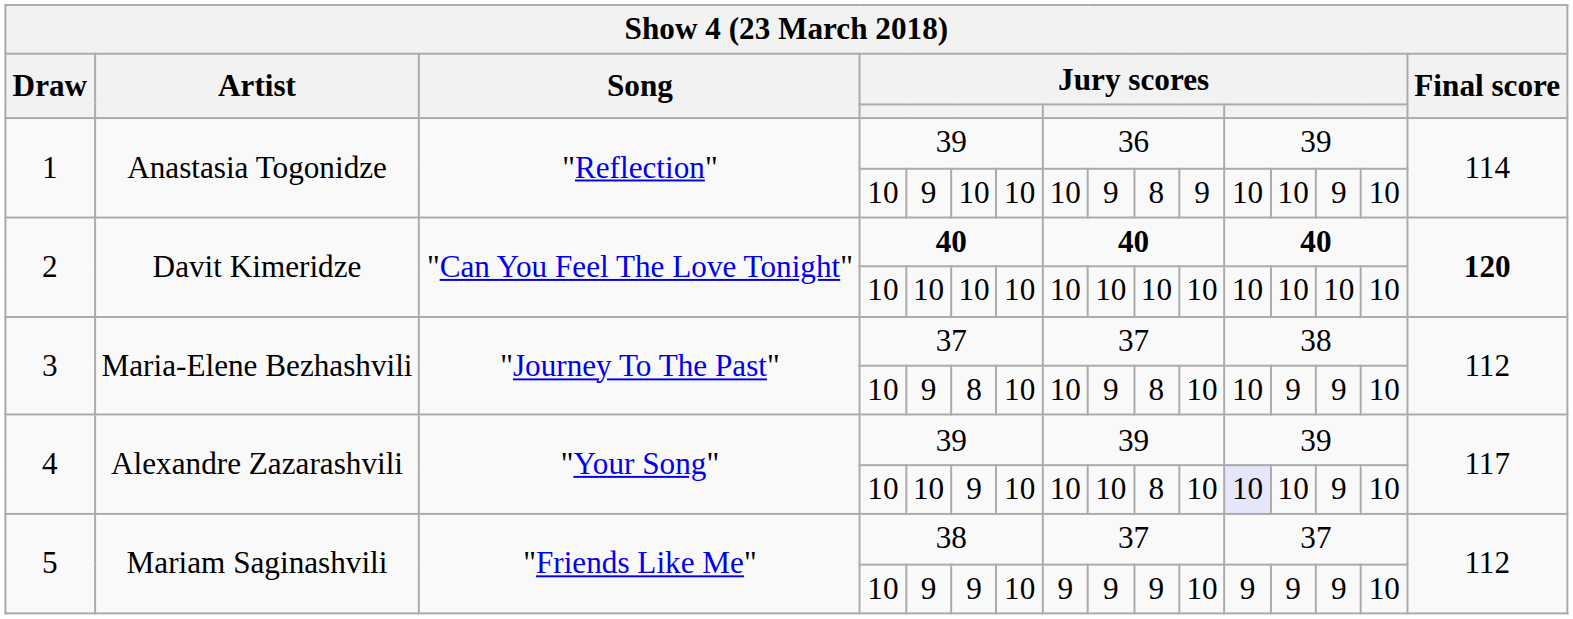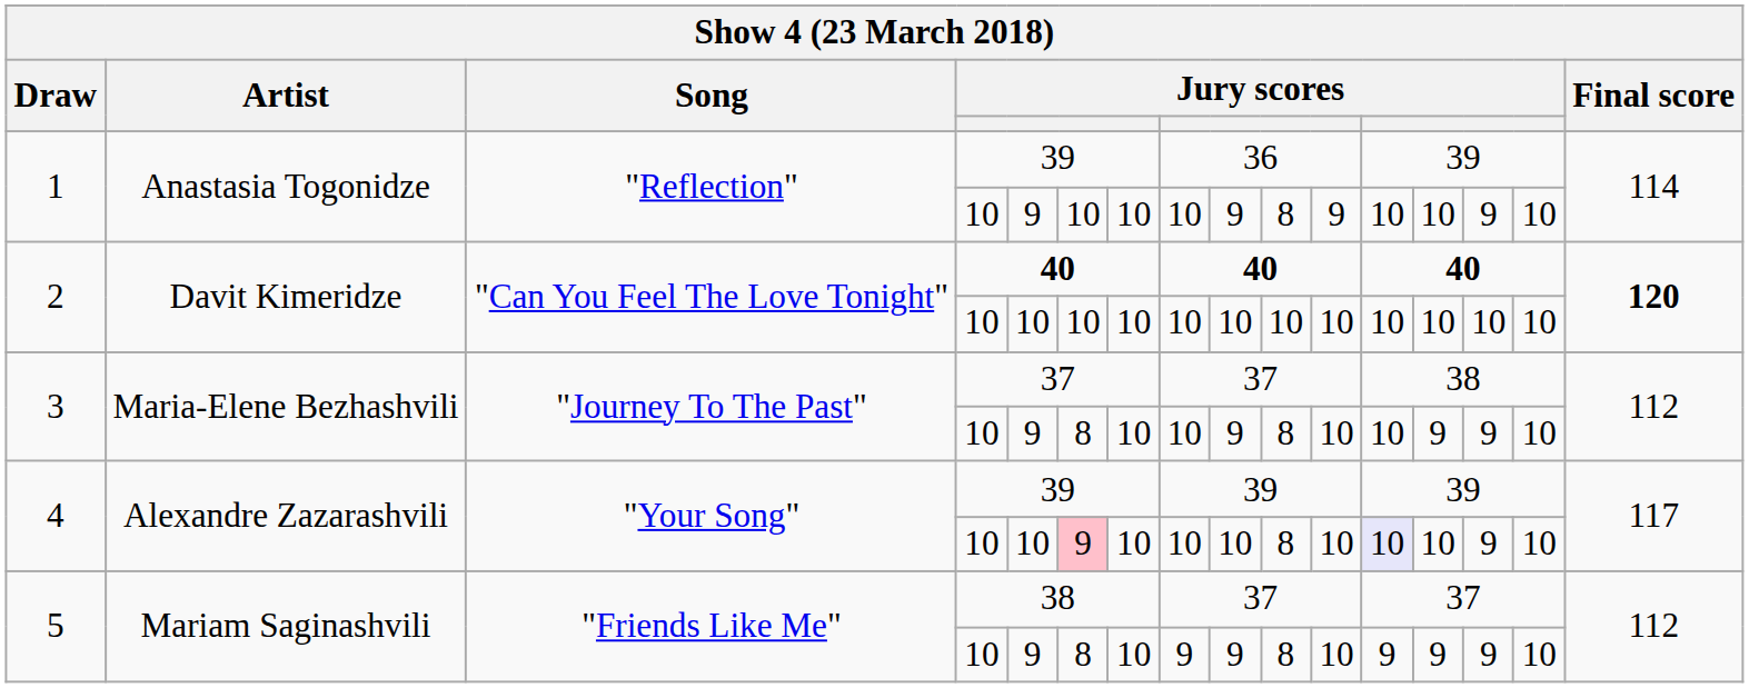4 / 10 | column 6: no background -> pink background
5 / 10 | column 6: 9 -> 8
5 / 10 | column 10: 9 -> 8
